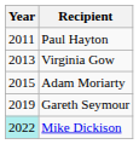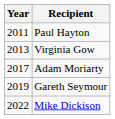Adam Moriarty | Year: 2015 -> 2017
Mike Dickison | Year: paleturquoise background -> no background
